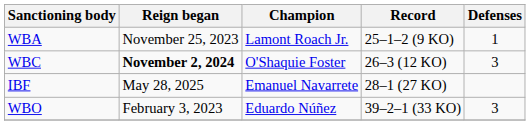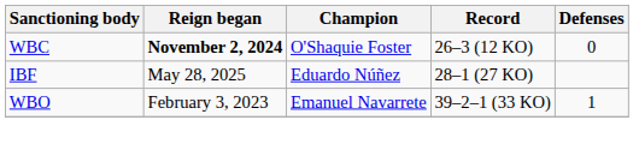- row: WBA | November 25, 2023 | Lamont Roach Jr. | 25–1–2 (9 KO) | 1
WBC | Defenses: 3 -> 0
IBF | Champion: Emanuel Navarrete -> Eduardo Núñez
WBO | Champion: Eduardo Núñez -> Emanuel Navarrete
WBO | Defenses: 3 -> 1
